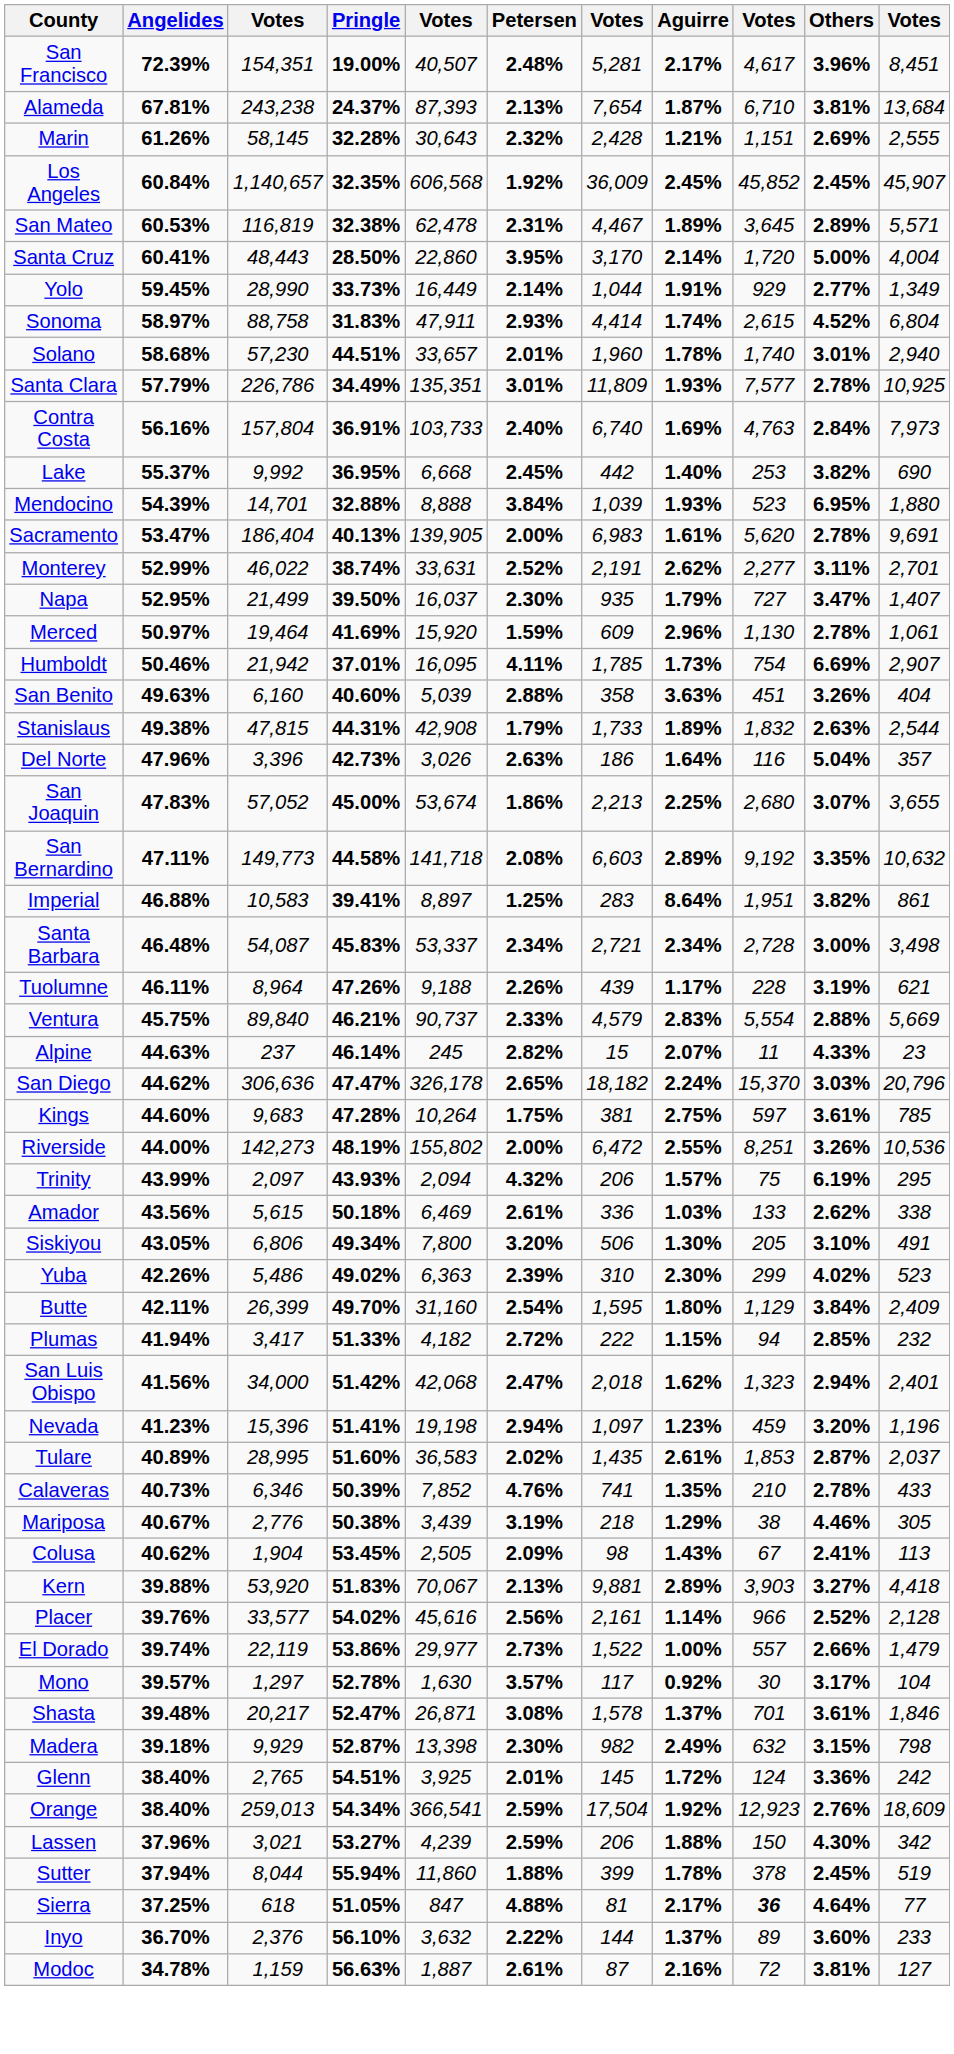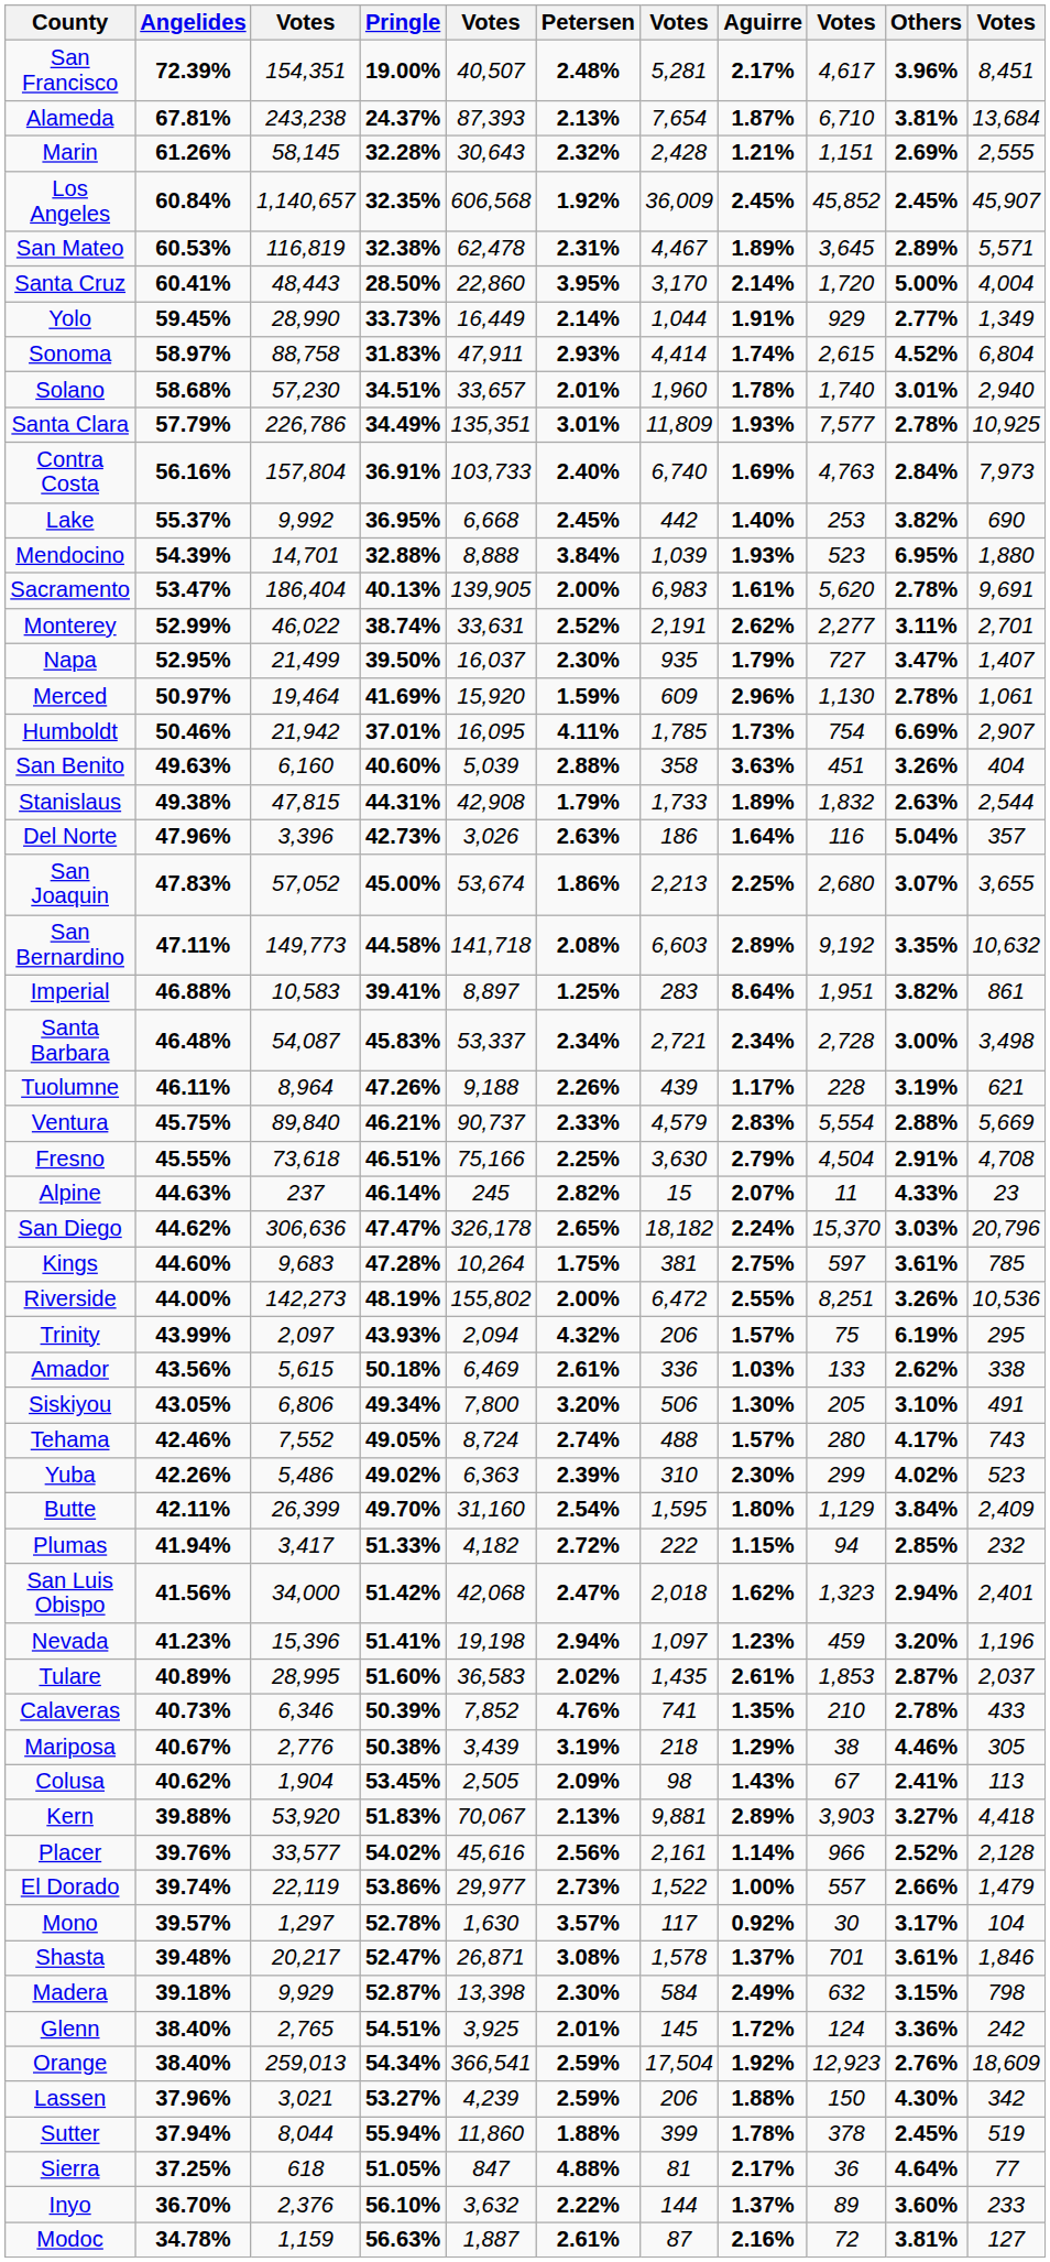Solano | Pringle: 44.51% -> 34.51%
+ row: Fresno | 45.55% | 73,618 | 46.51% | 75,166 | 2.25% | 3,630 | 2.79% | 4,504 | 2.91% | 4,708
+ row: Tehama | 42.46% | 7,552 | 49.05% | 8,724 | 2.74% | 488 | 1.57% | 280 | 4.17% | 743
Madera | column 7: 982 -> 584
Sierra | column 9: bold -> normal
